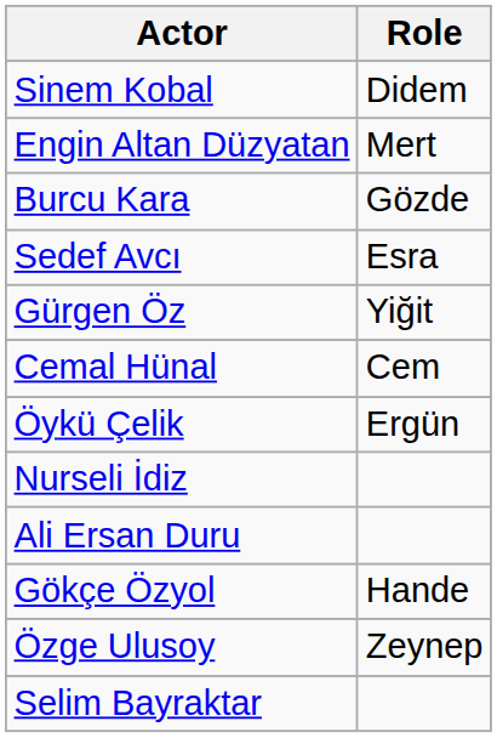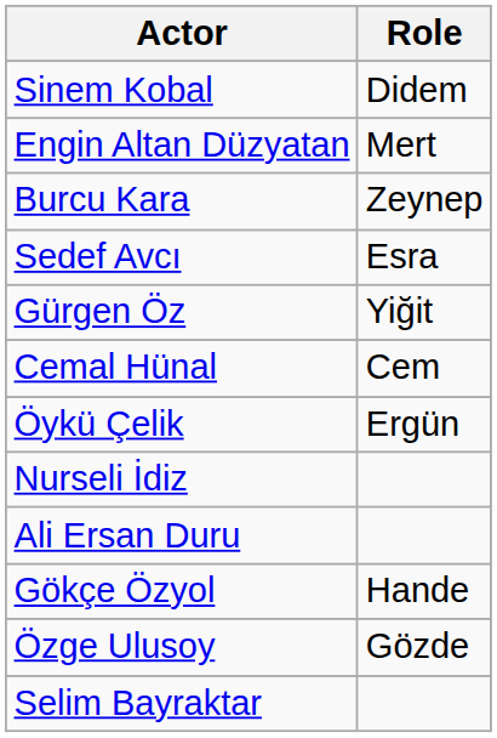Burcu Kara | Role: Gözde -> Zeynep
Özge Ulusoy | Role: Zeynep -> Gözde
